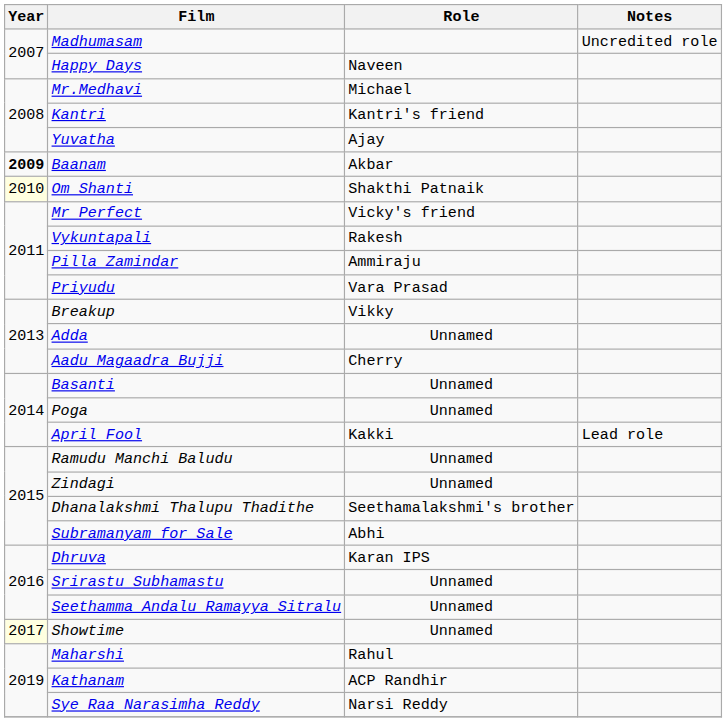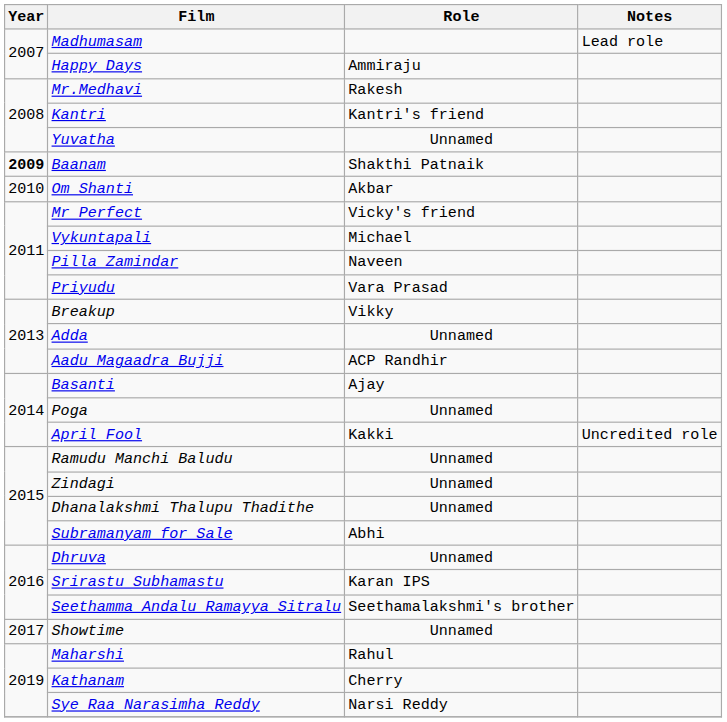Madhumasam | Notes: Uncredited role -> Lead role
Happy Days | Role: Naveen -> Ammiraju
Mr.Medhavi | Role: Michael -> Rakesh
Yuvatha | Role: Ajay -> Unnamed
Baanam | Role: Akbar -> Shakthi Patnaik
Om Shanti | Year: lightyellow background -> no background
Om Shanti | Role: Shakthi Patnaik -> Akbar
Vykuntapali | Role: Rakesh -> Michael
Pilla Zamindar | Role: Ammiraju -> Naveen
Aadu Magaadra Bujji | Role: Cherry -> ACP Randhir
Basanti | Role: Unnamed -> Ajay
April Fool | Notes: Lead role -> Uncredited role
Dhanalakshmi Thalupu Thadithe | Role: Seethamalakshmi's brother -> Unnamed
Dhruva | Role: Karan IPS -> Unnamed
Srirastu Subhamastu | Role: Unnamed -> Karan IPS
Seethamma Andalu Ramayya Sitralu | Role: Unnamed -> Seethamalakshmi's brother
Showtime | Year: lightyellow background -> no background
Kathanam | Role: ACP Randhir -> Cherry
